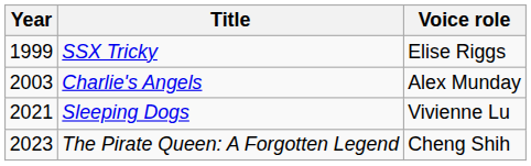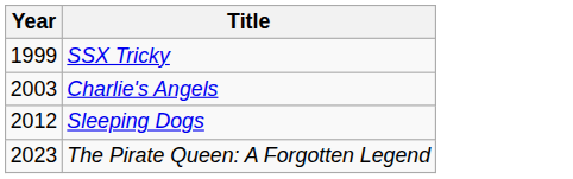- column: Voice role | Elise Riggs | Alex Munday | Vivienne Lu | Cheng Shih
Sleeping Dogs | Year: 2021 -> 2012
